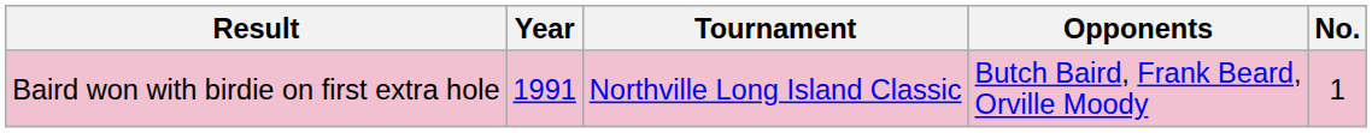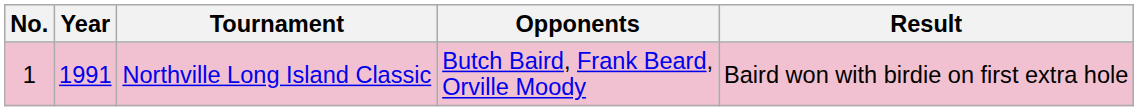columns swapped: No. <-> Result
